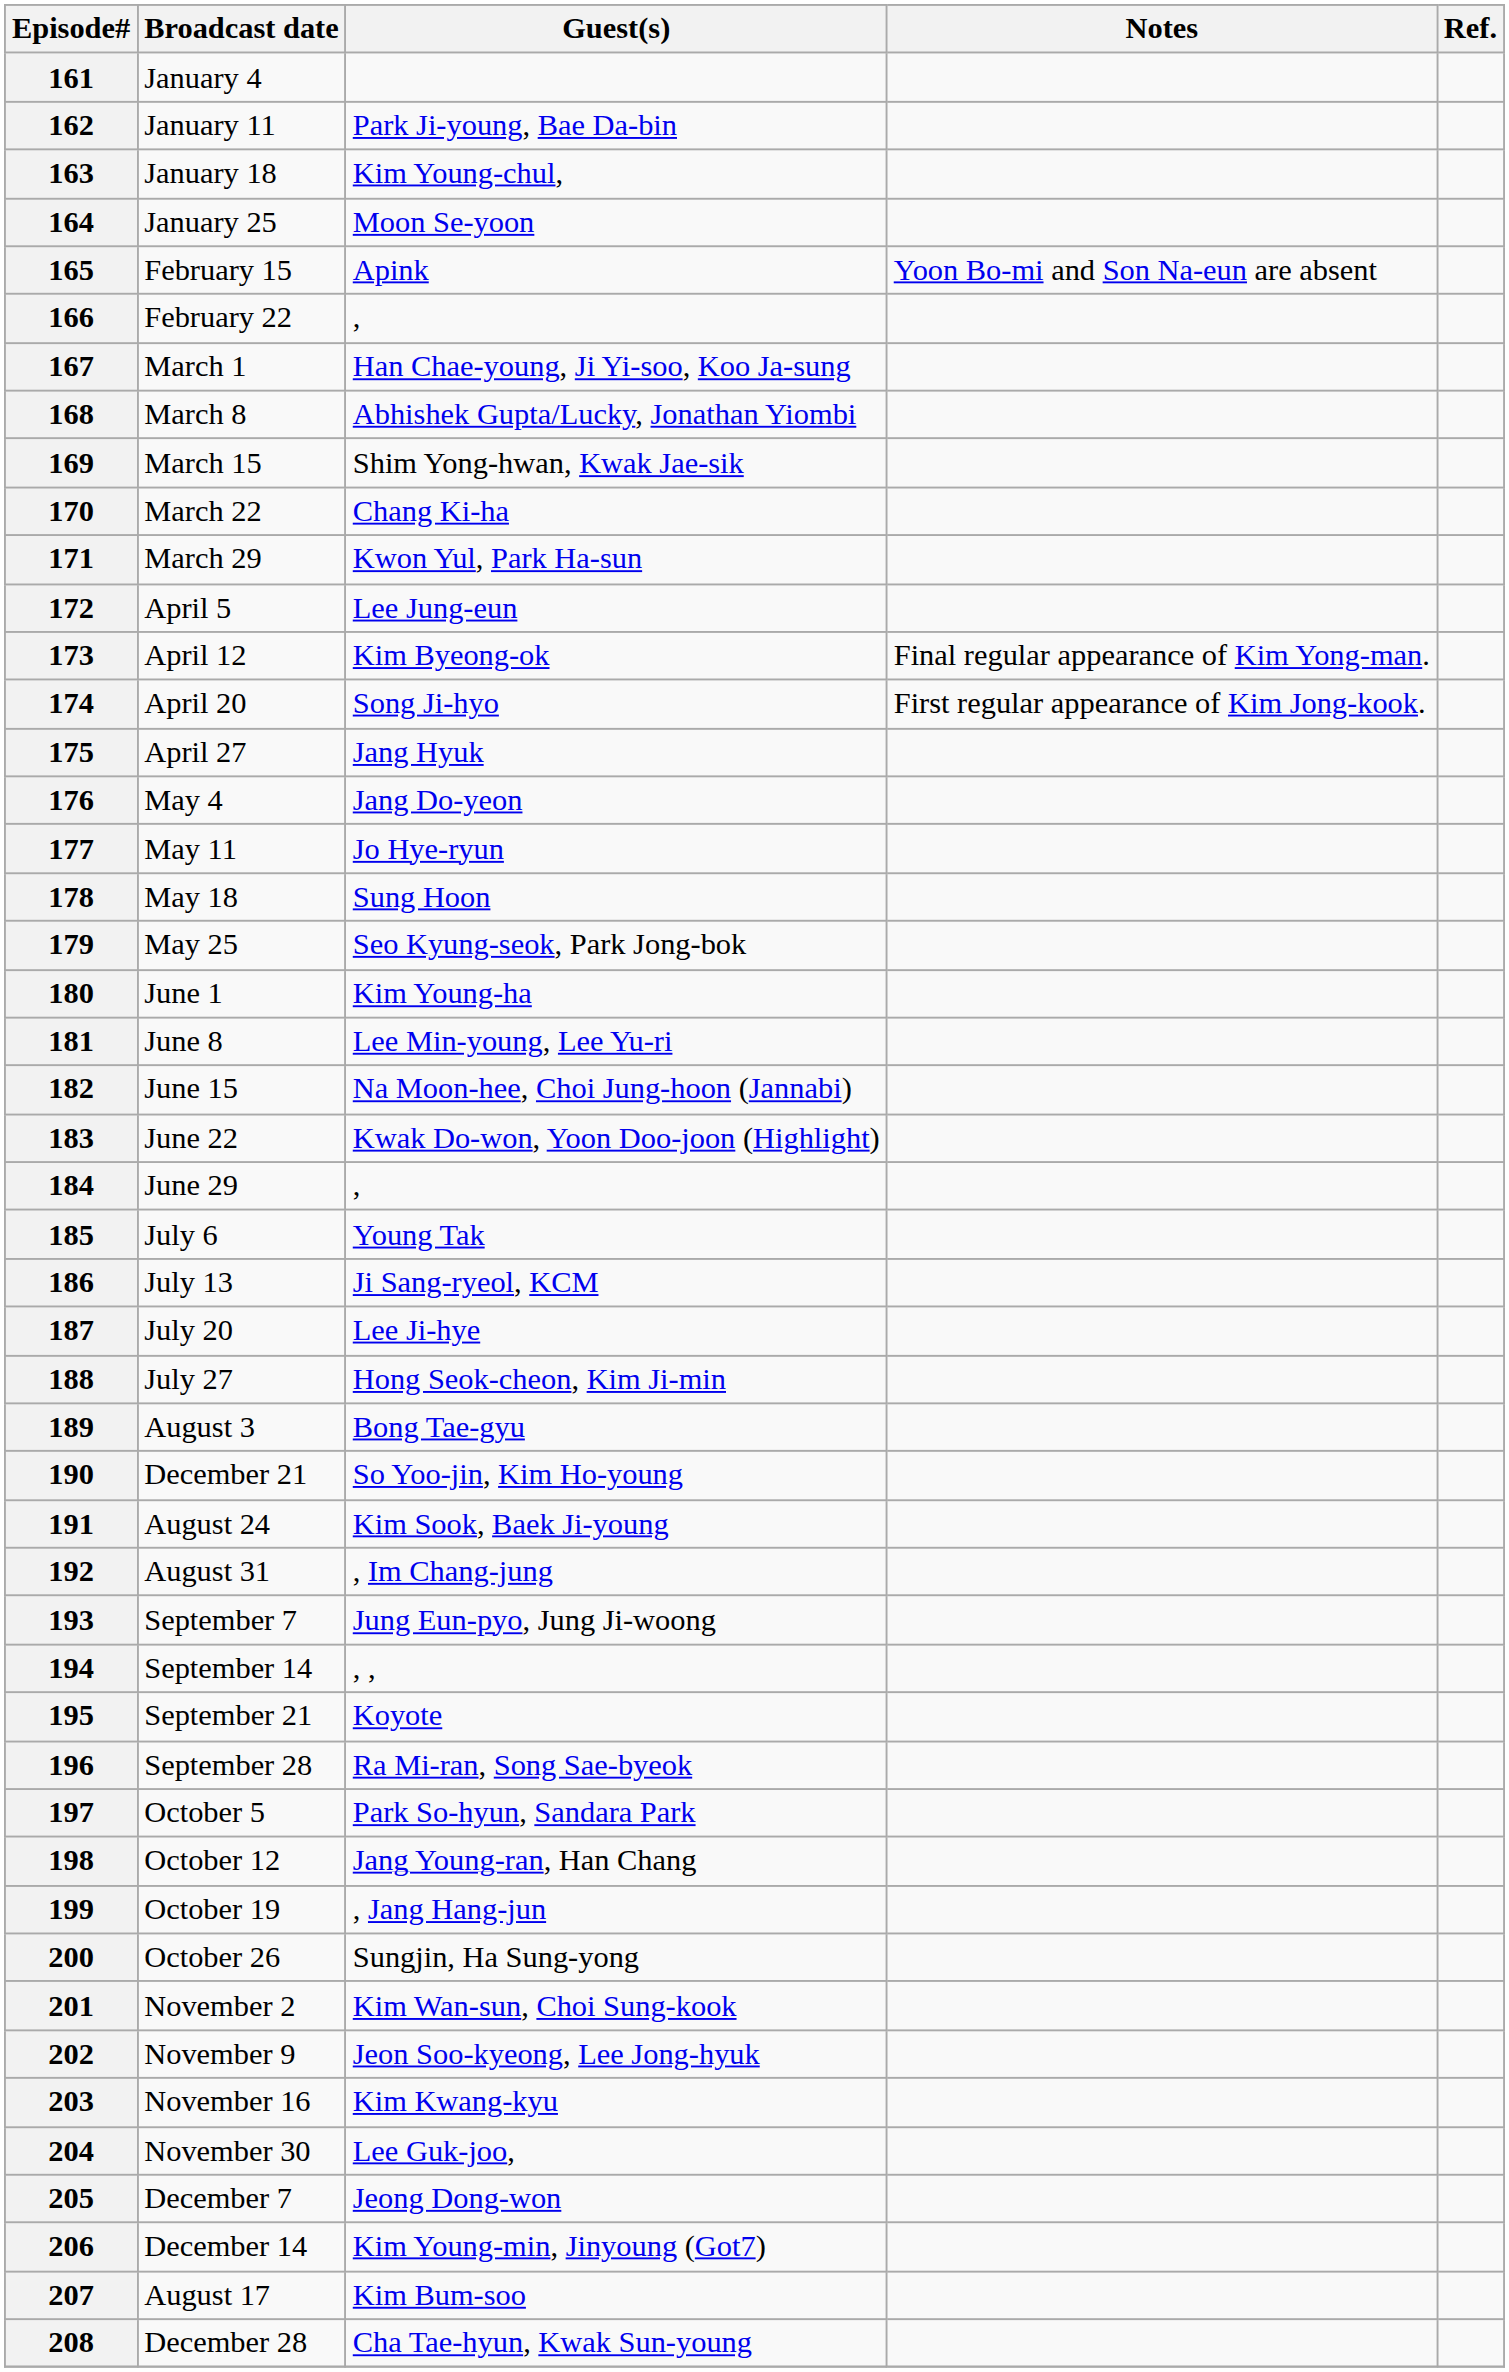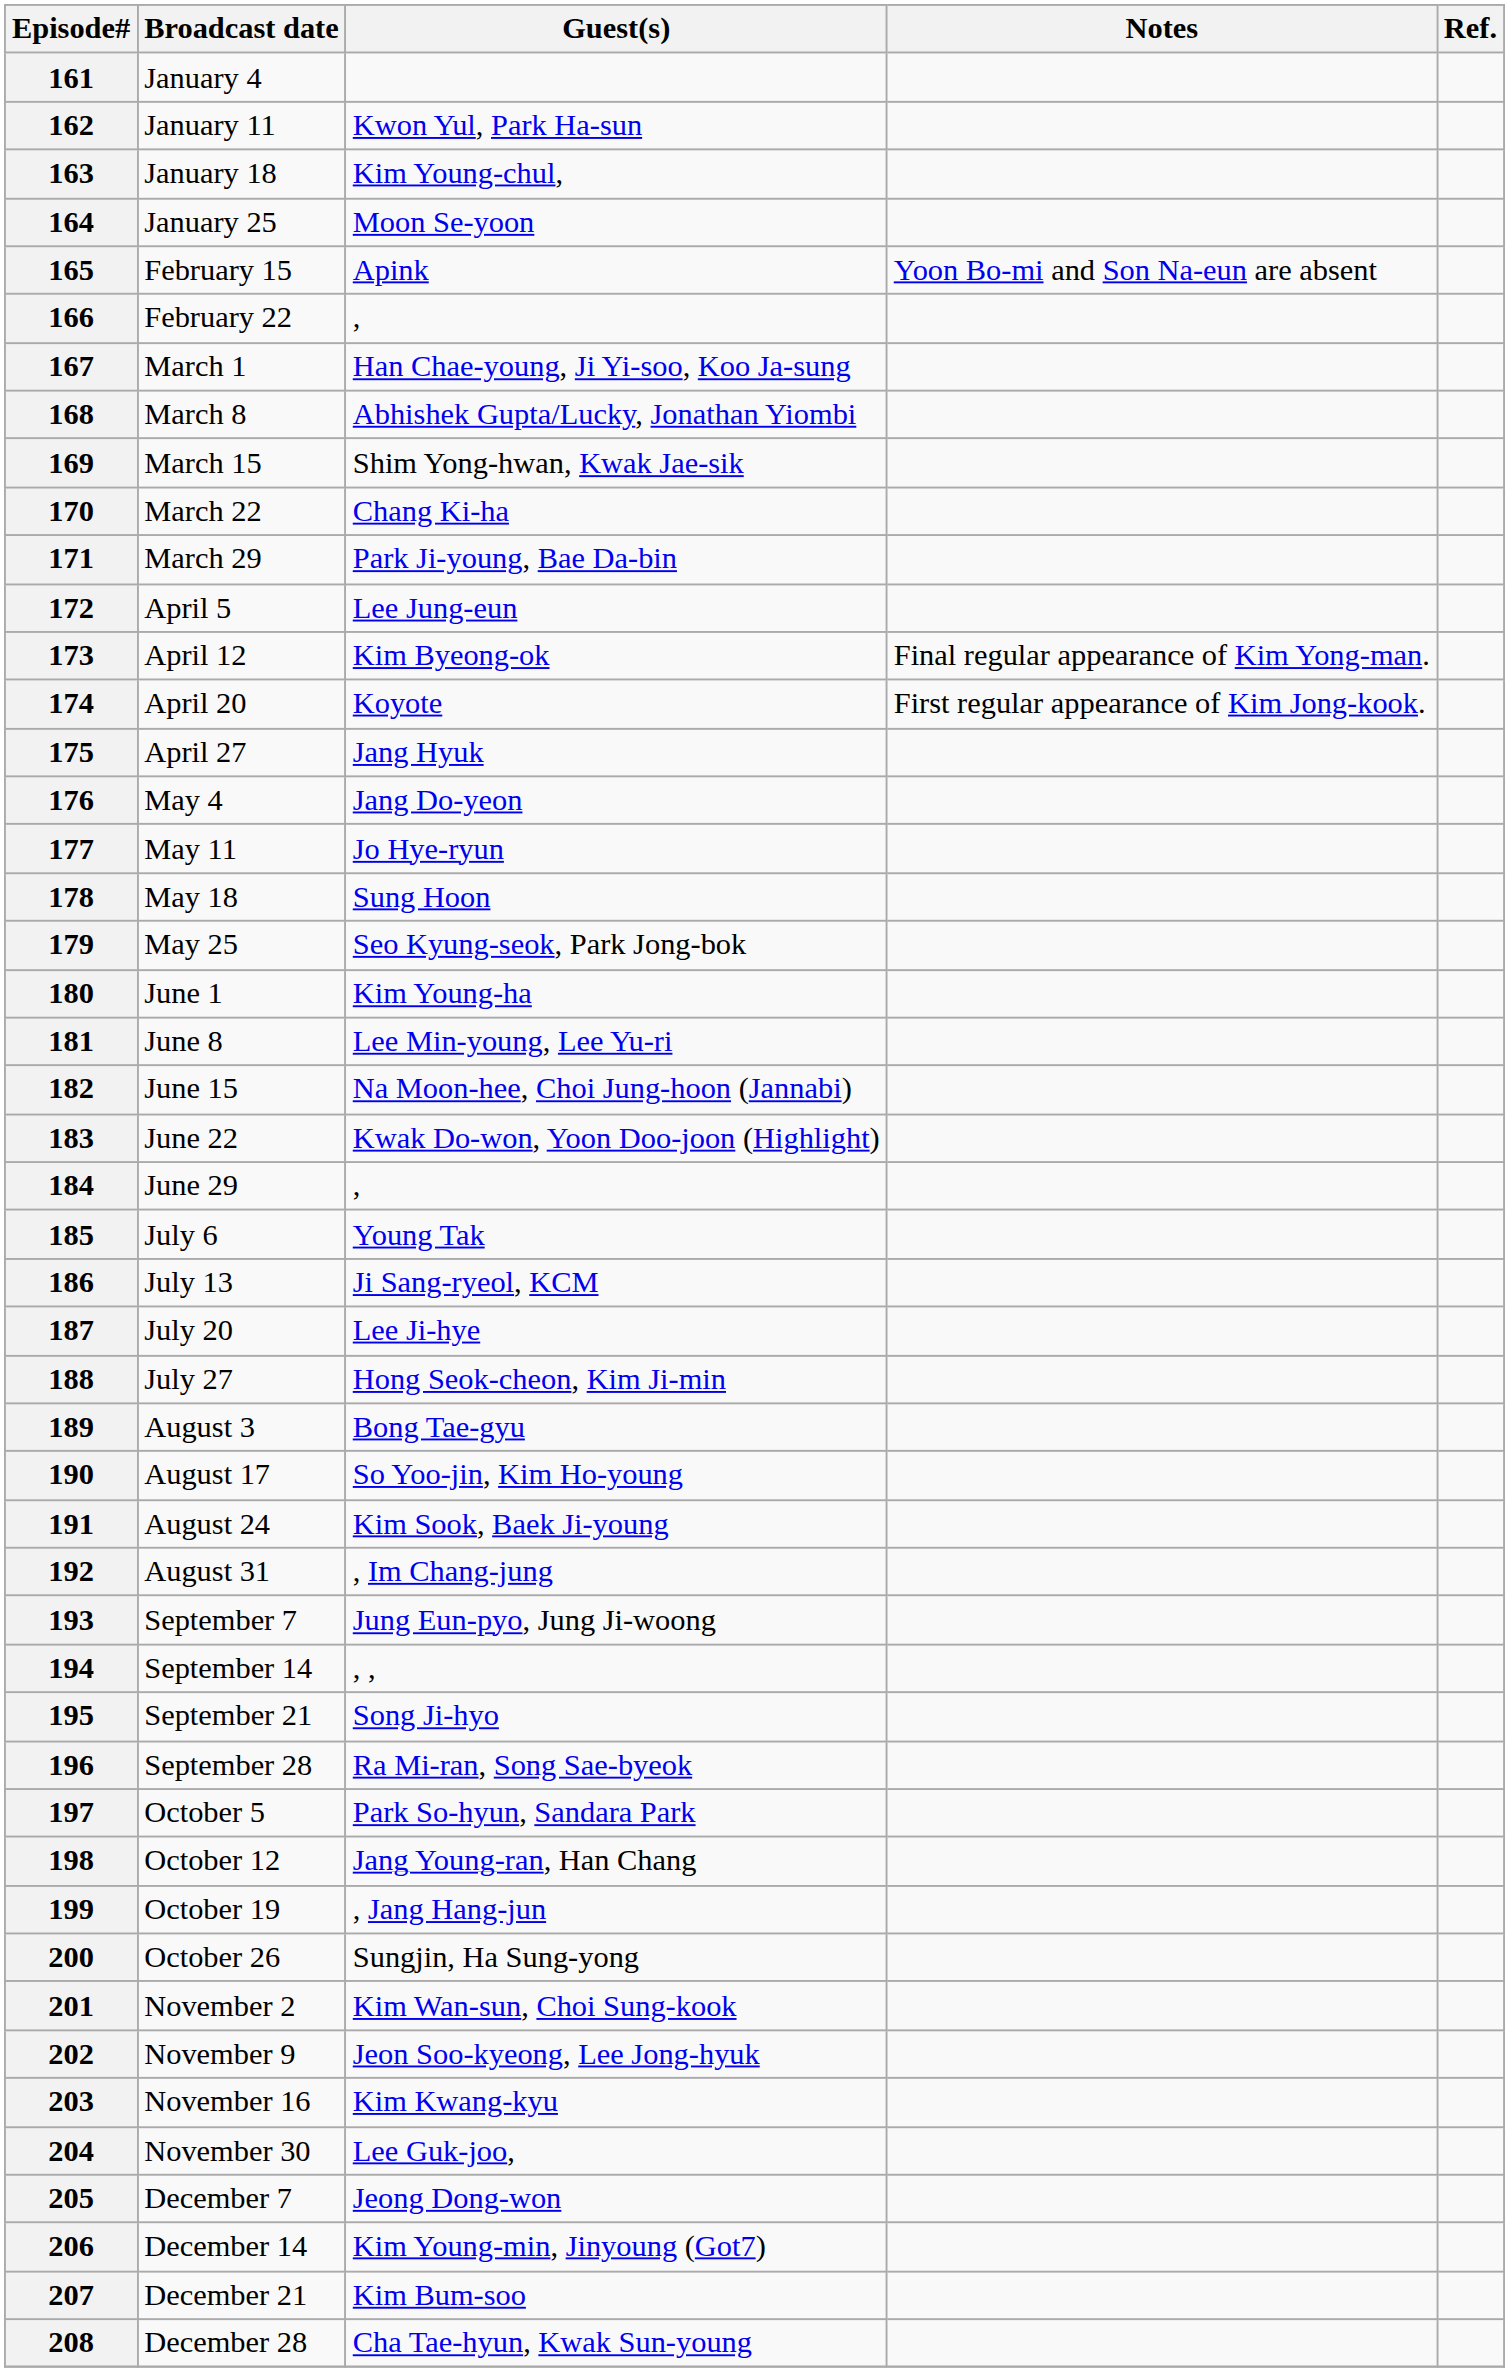162 | Guest(s): Park Ji-young, Bae Da-bin -> Kwon Yul, Park Ha-sun
171 | Guest(s): Kwon Yul, Park Ha-sun -> Park Ji-young, Bae Da-bin
174 | Guest(s): Song Ji-hyo -> Koyote
190 | Broadcast date: December 21 -> August 17
195 | Guest(s): Koyote -> Song Ji-hyo
207 | Broadcast date: August 17 -> December 21
